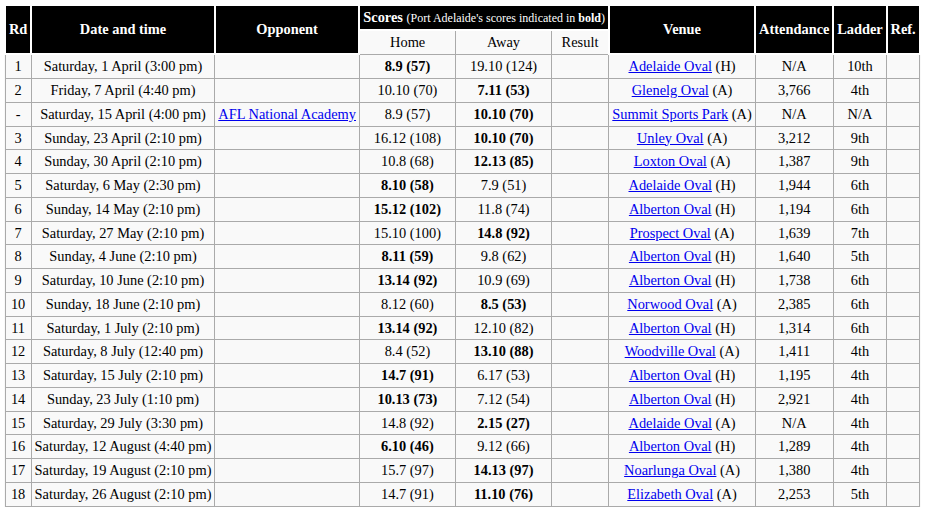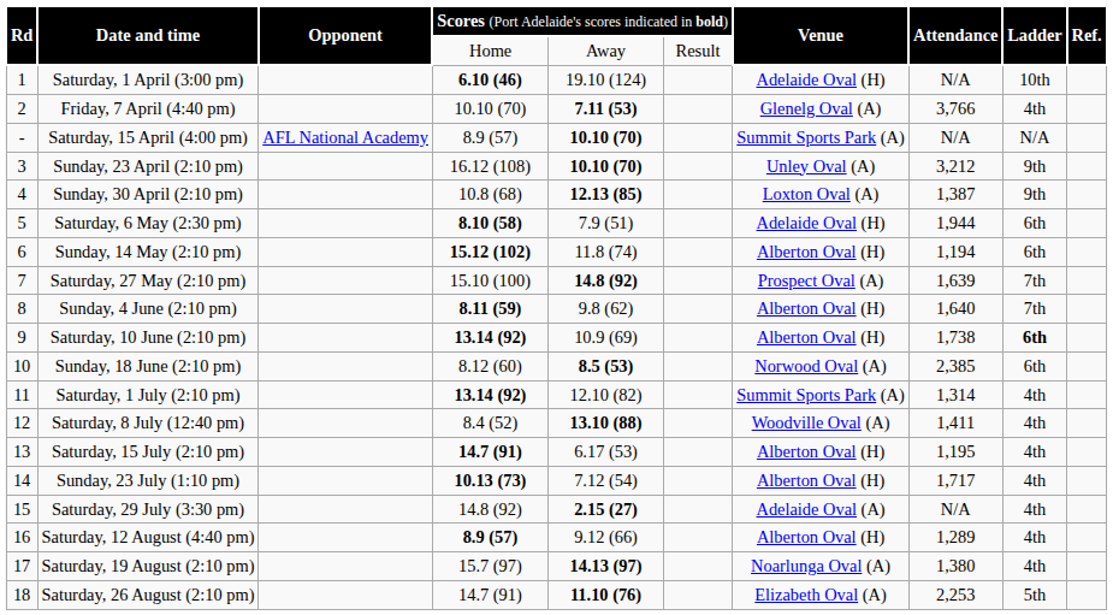Saturday, 1 April (3:00 pm) | column 4: 8.9 (57) -> 6.10 (46)
Sunday, 4 June (2:10 pm) | column 9: 5th -> 7th
Saturday, 10 June (2:10 pm) | column 9: normal -> bold
Saturday, 1 July (2:10 pm) | column 7: Alberton Oval (H) -> Summit Sports Park (A)
Saturday, 1 July (2:10 pm) | column 9: 6th -> 4th
Sunday, 23 July (1:10 pm) | column 8: 2,921 -> 1,717
Saturday, 12 August (4:40 pm) | column 4: 6.10 (46) -> 8.9 (57)
